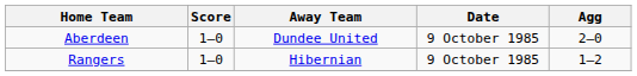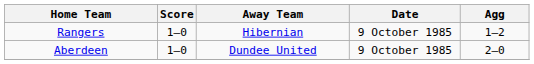rows swapped: Aberdeen <-> Rangers
